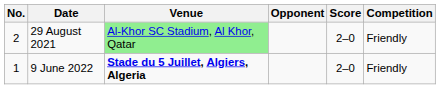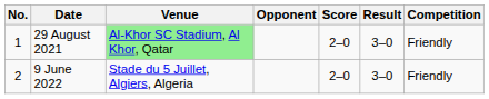+ column: Result | 3–0 | 3–0
29 August 2021 | No.: 2 -> 1
9 June 2022 | No.: 1 -> 2
9 June 2022 | Venue: bold -> normal
